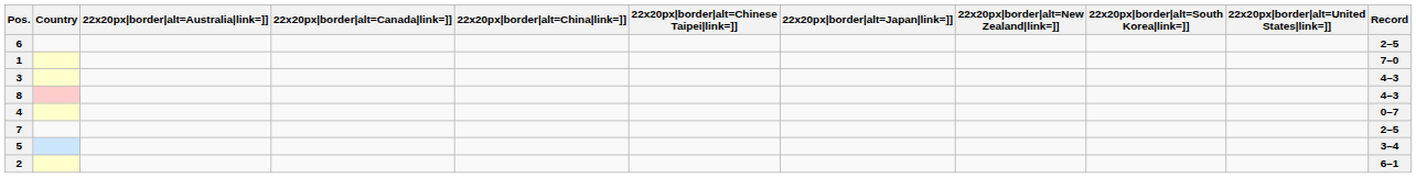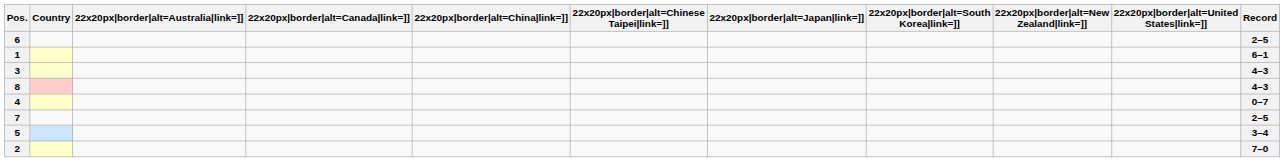columns swapped: 22x20px|border|alt=New Zealand|link=]] <-> 22x20px|border|alt=South Korea|link=]]
1 | Record: 7–0 -> 6–1
2 | Record: 6–1 -> 7–0
